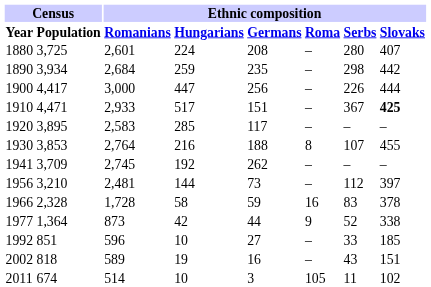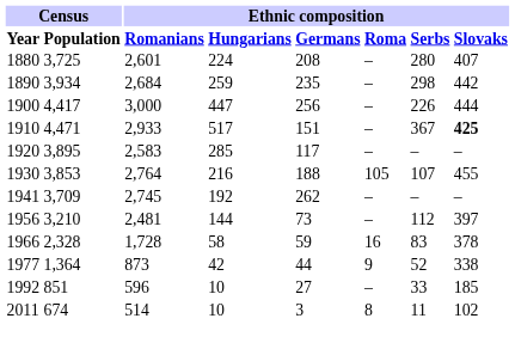1930 | Ethnic composition / Roma: 8 -> 105
- row: 2002 | 818 | 589 | 19 | 16 | – | 43 | 151
2011 | Ethnic composition / Roma: 105 -> 8
